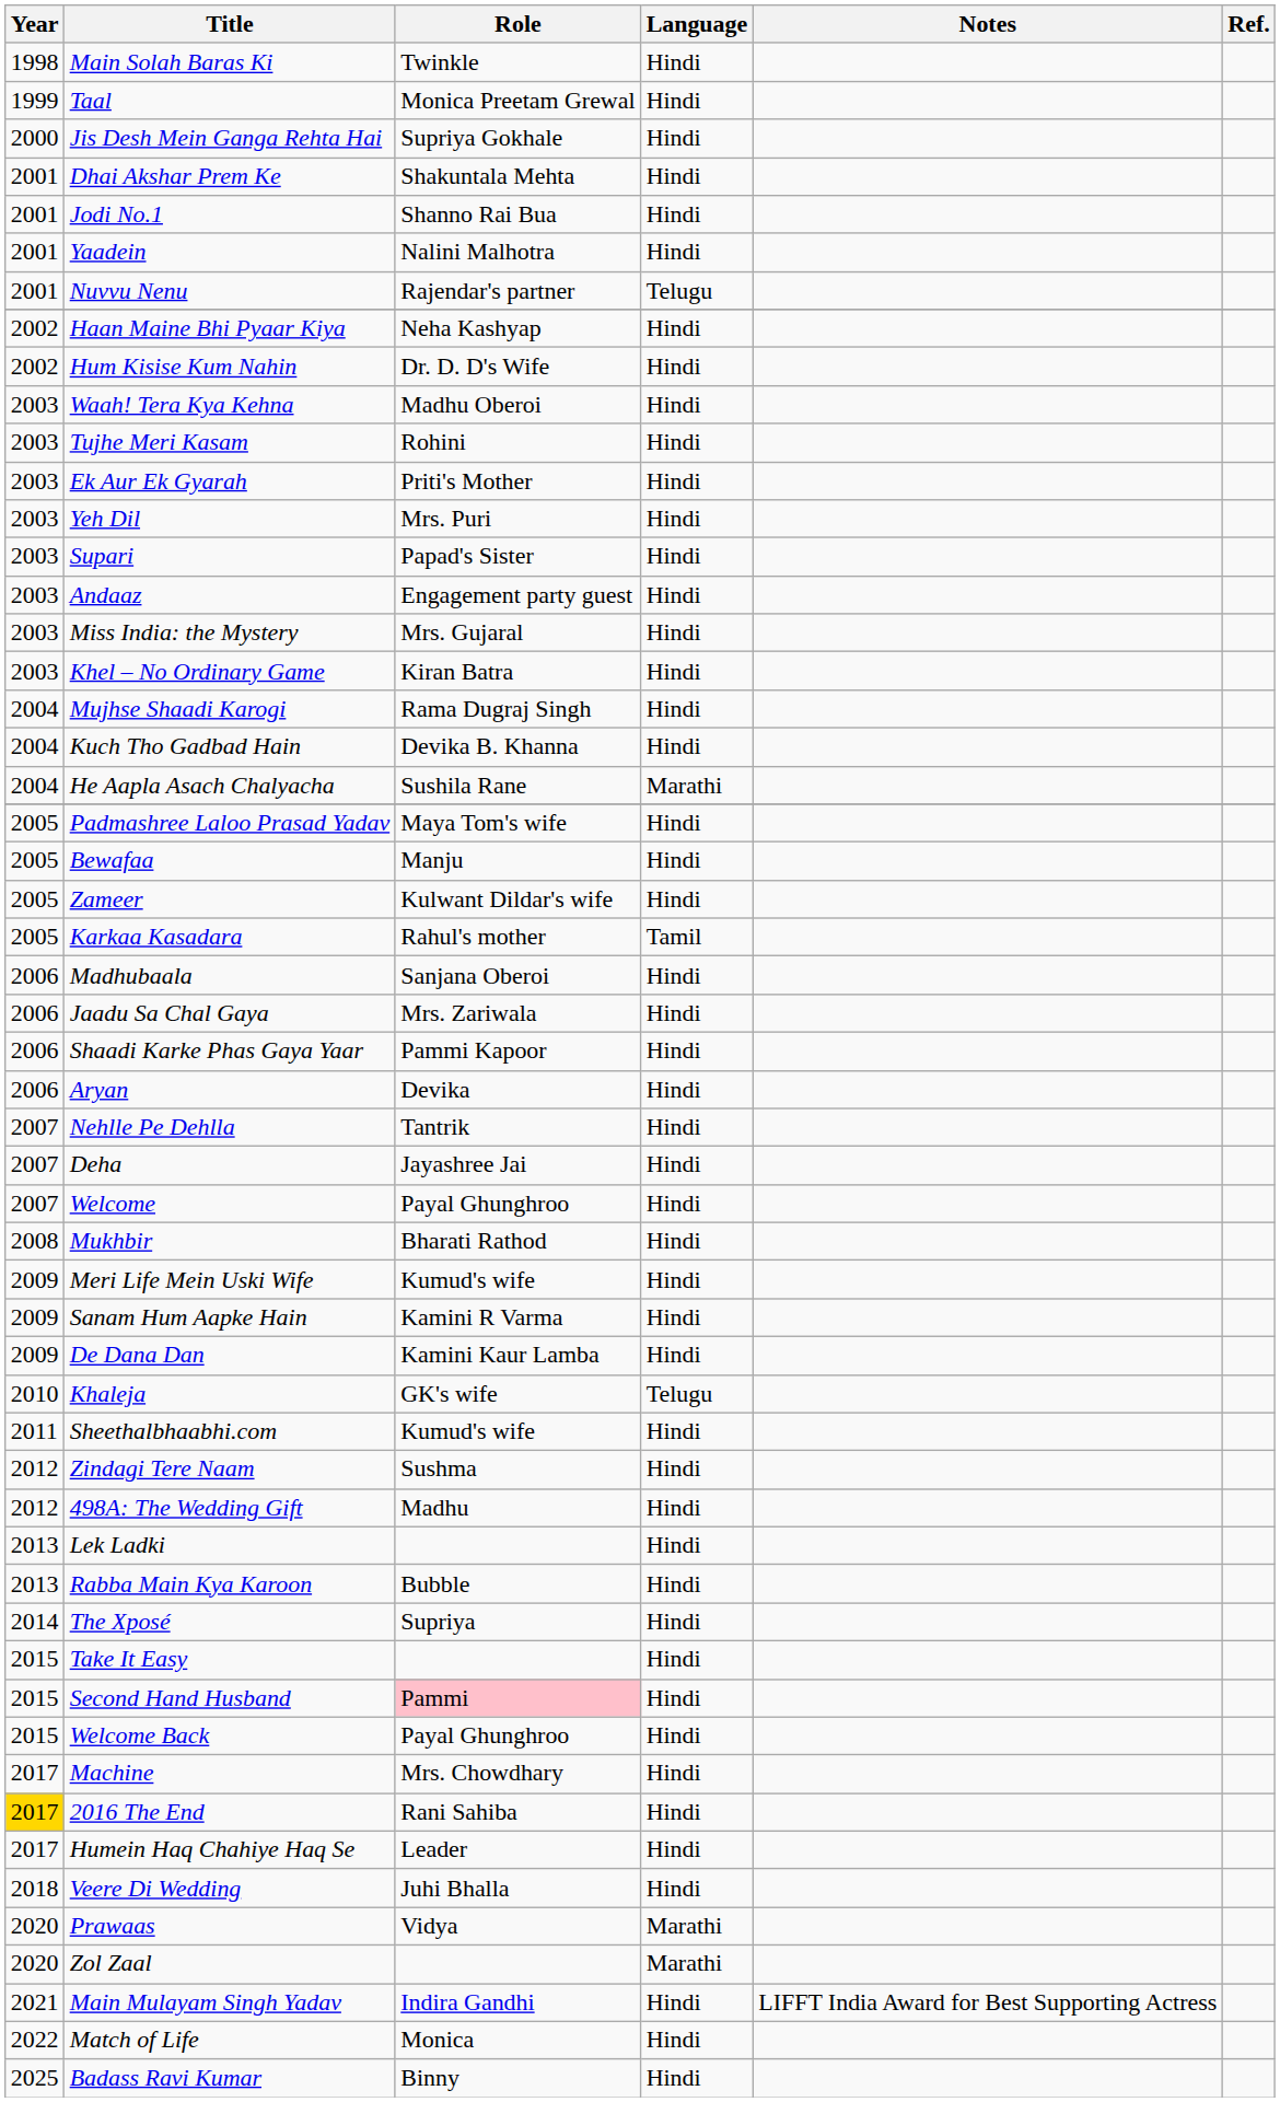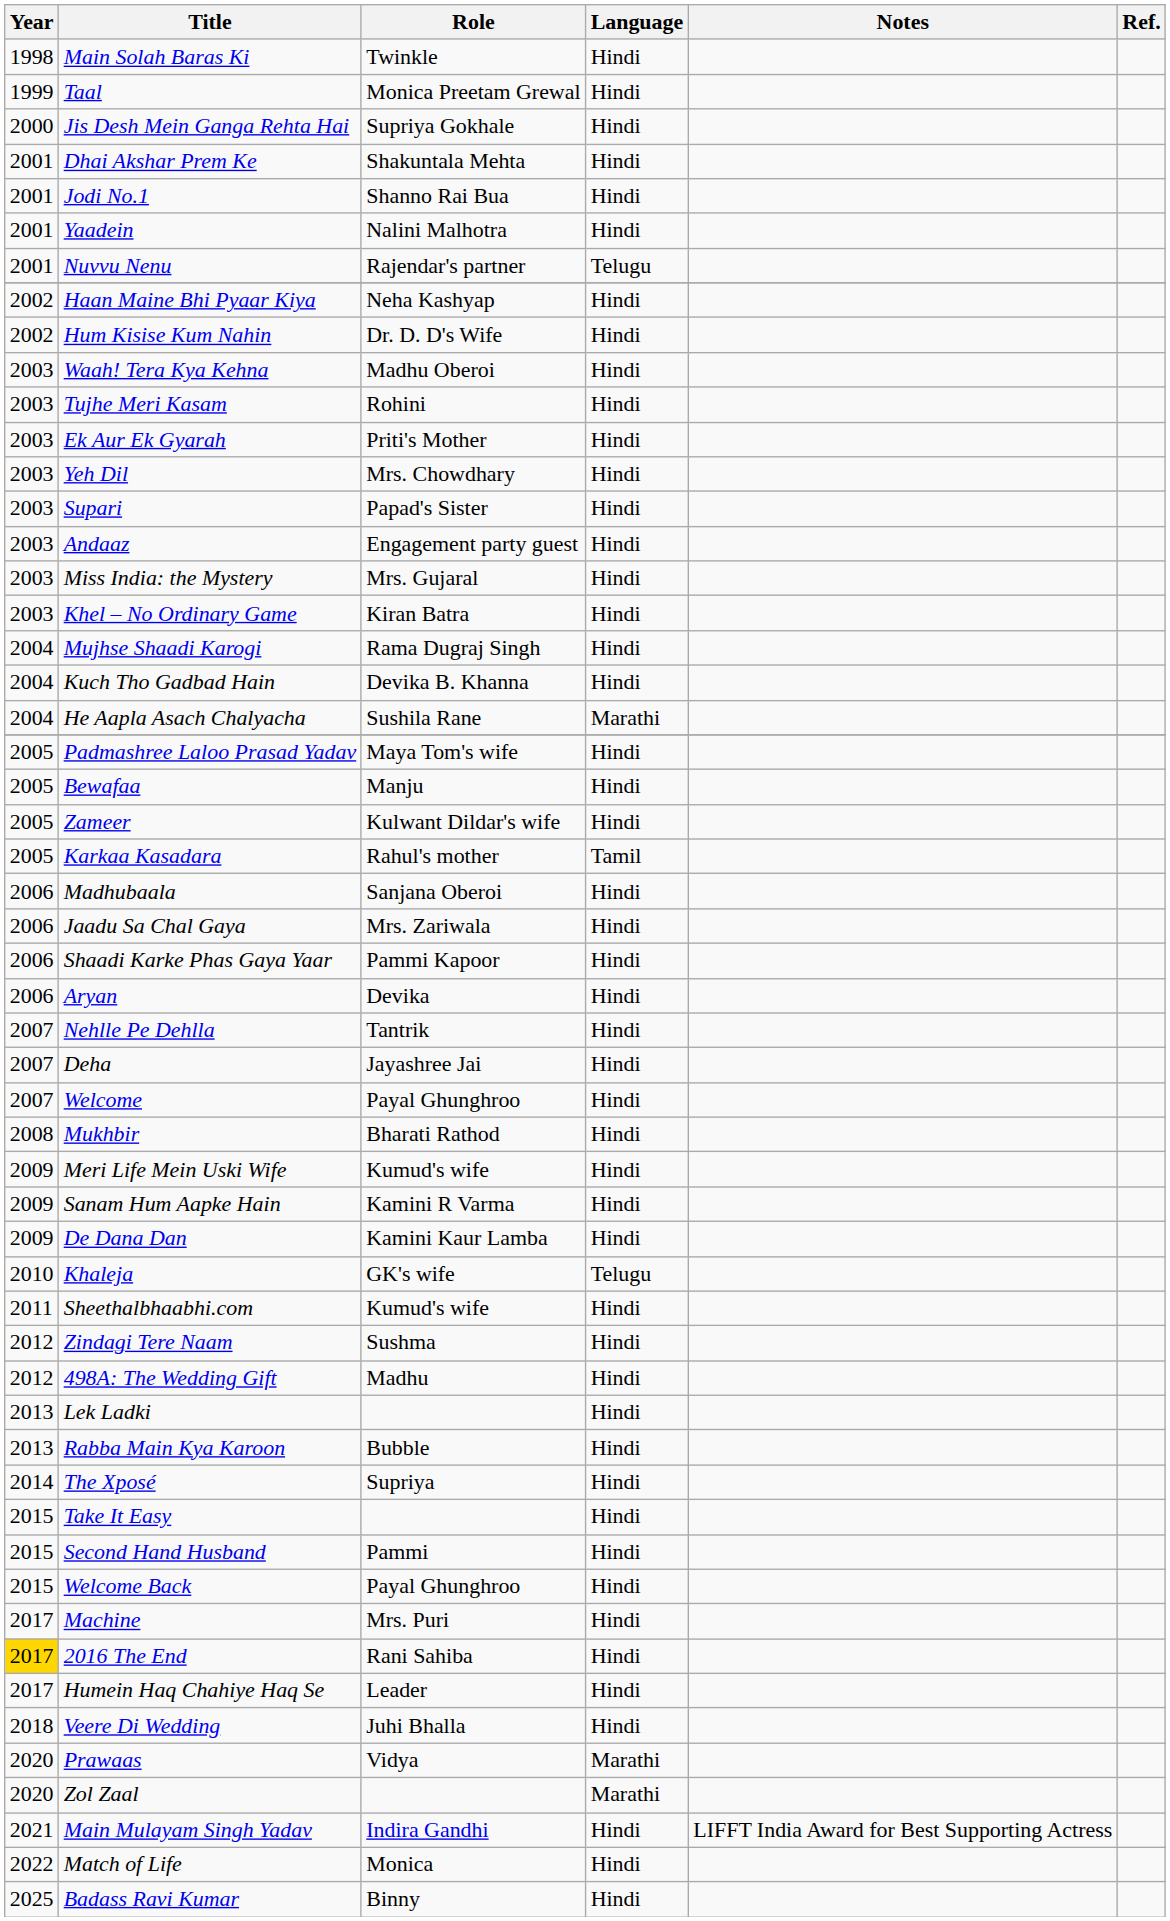Yeh Dil | Role: Mrs. Puri -> Mrs. Chowdhary
Second Hand Husband | Role: pink background -> no background
Machine | Role: Mrs. Chowdhary -> Mrs. Puri
